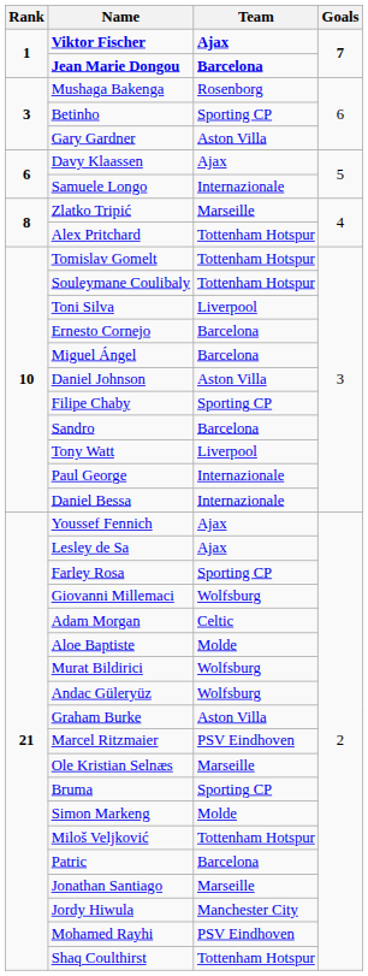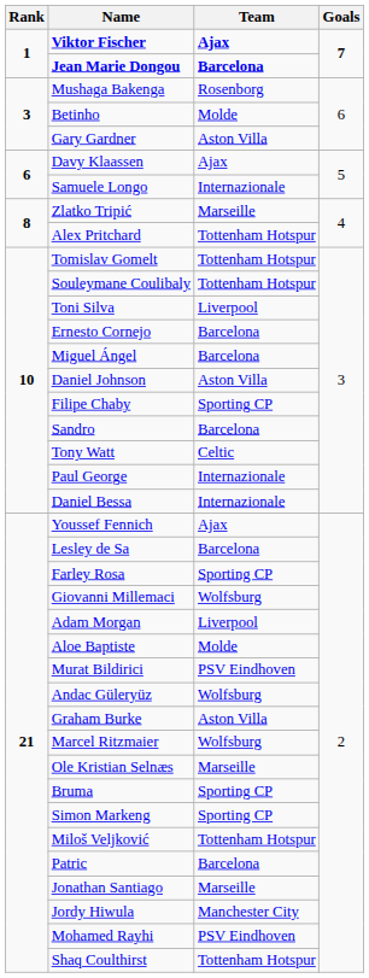Betinho | Team: Sporting CP -> Molde
Tony Watt | Team: Liverpool -> Celtic
Lesley de Sa | Team: Ajax -> Barcelona
Adam Morgan | Team: Celtic -> Liverpool
Murat Bildirici | Team: Wolfsburg -> PSV Eindhoven
Marcel Ritzmaier | Team: PSV Eindhoven -> Wolfsburg
Simon Markeng | Team: Molde -> Sporting CP
